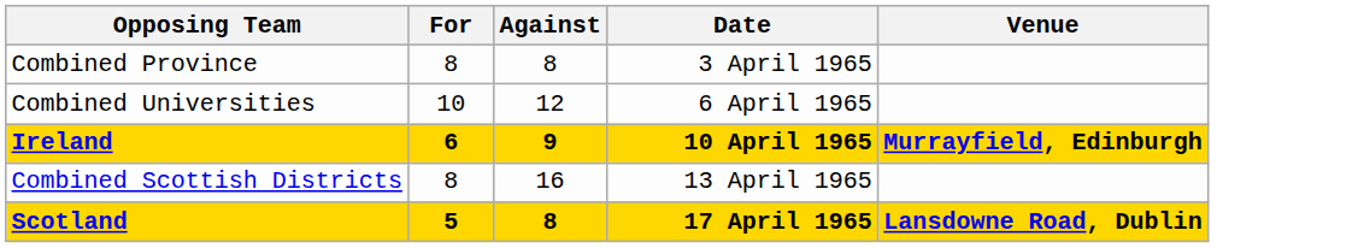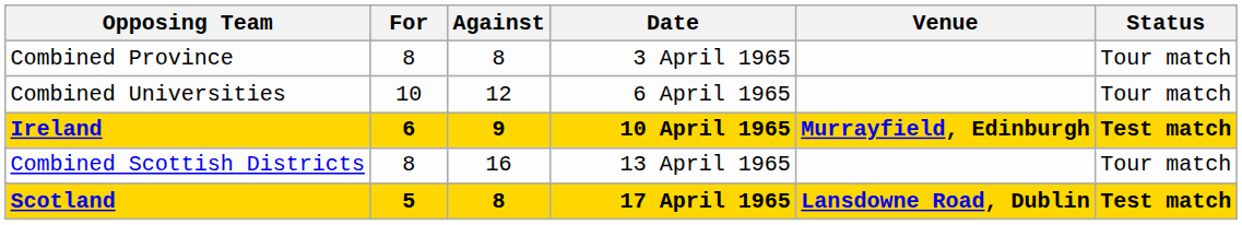+ column: Status | Tour match | Tour match | Test match | Tour match | Test match
